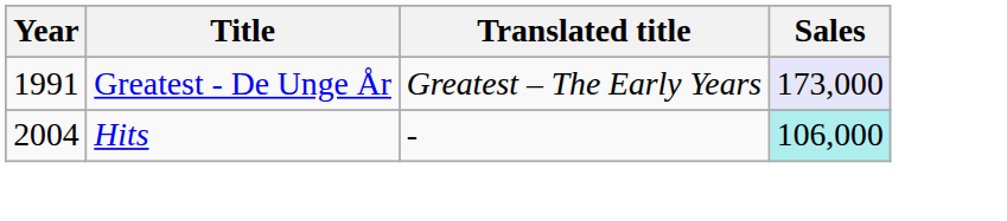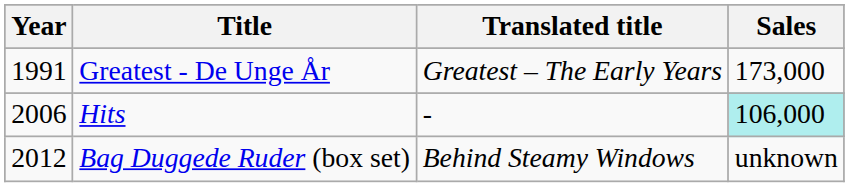Greatest - De Unge År | Sales: lavender background -> no background
Hits | Year: 2004 -> 2006
+ row: 2012 | Bag Duggede Ruder (box set) | Behind Steamy Windows | unknown
